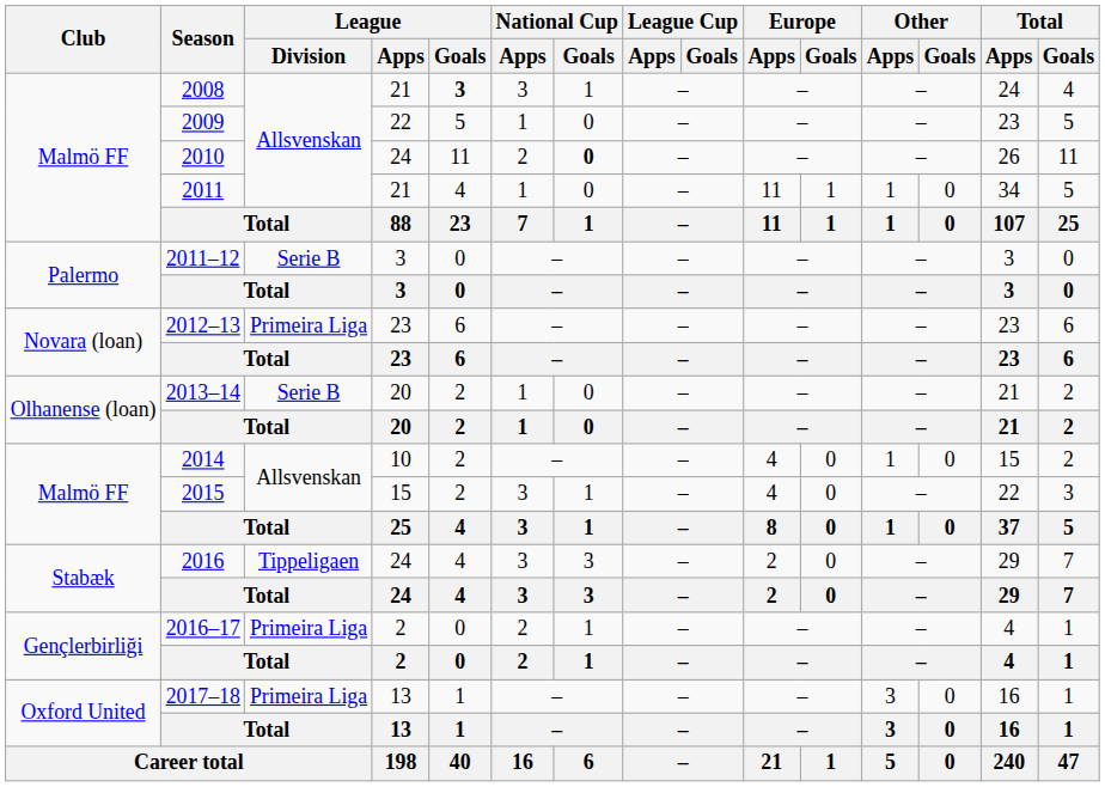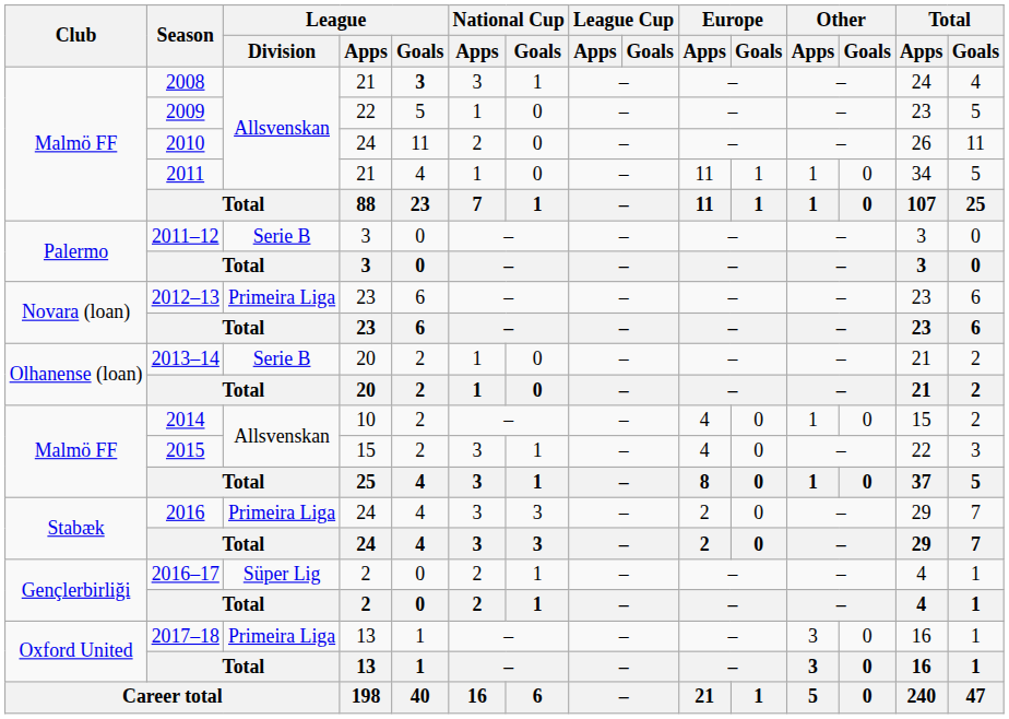2010 | National Cup / Goals: bold -> normal
2016 | League / Division: Tippeligaen -> Primeira Liga
2016–17 | League / Division: Primeira Liga -> Süper Lig
